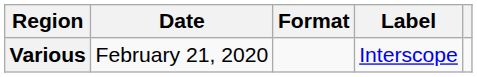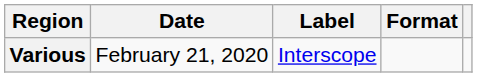columns swapped: Format <-> Label
